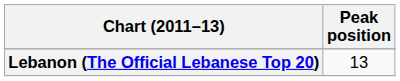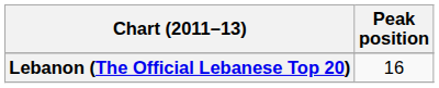Lebanon (The Official Lebanese Top 20) | Peak position: 13 -> 16
